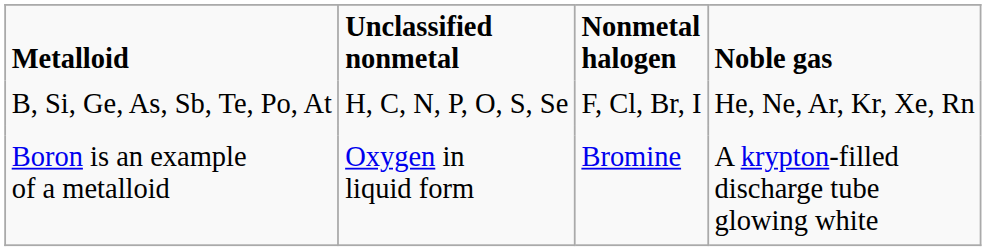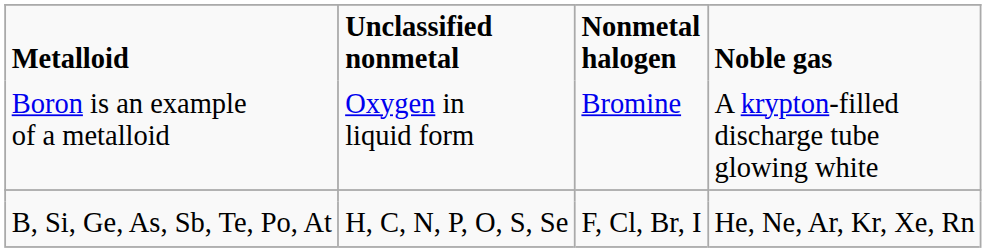rows swapped: B, Si, Ge, As, Sb, Te, Po, At <-> Boron is an example of a metalloid
